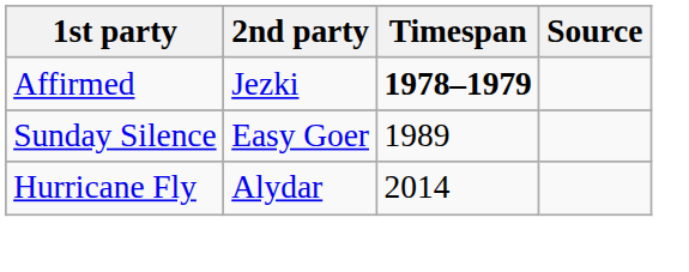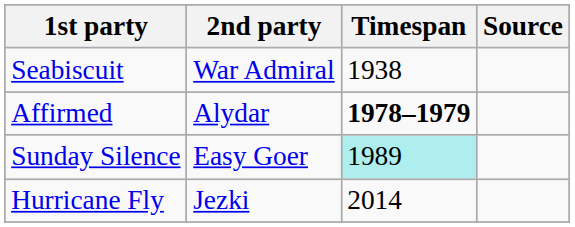+ row: Seabiscuit | War Admiral | 1938
Affirmed | 2nd party: Jezki -> Alydar
Sunday Silence | Timespan: no background -> paleturquoise background
Hurricane Fly | 2nd party: Alydar -> Jezki
